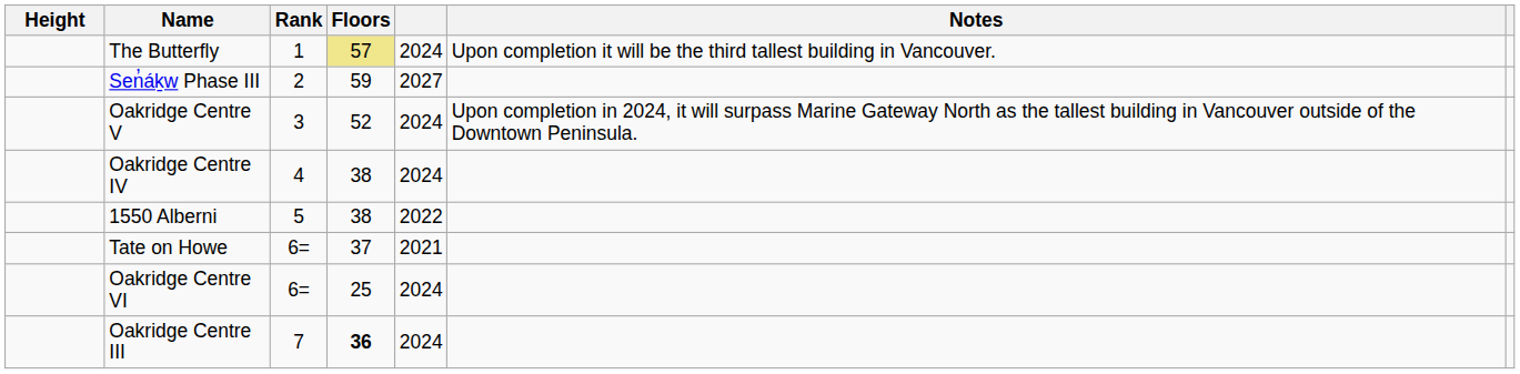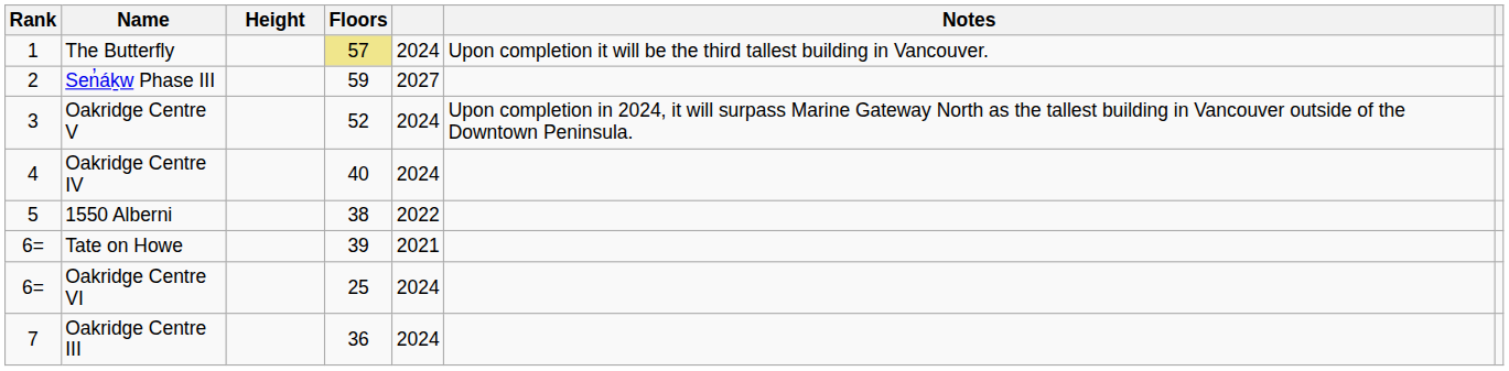columns swapped: Rank <-> Height
Oakridge Centre IV | Floors: 38 -> 40
Tate on Howe | Floors: 37 -> 39
Oakridge Centre III | Floors: bold -> normal
